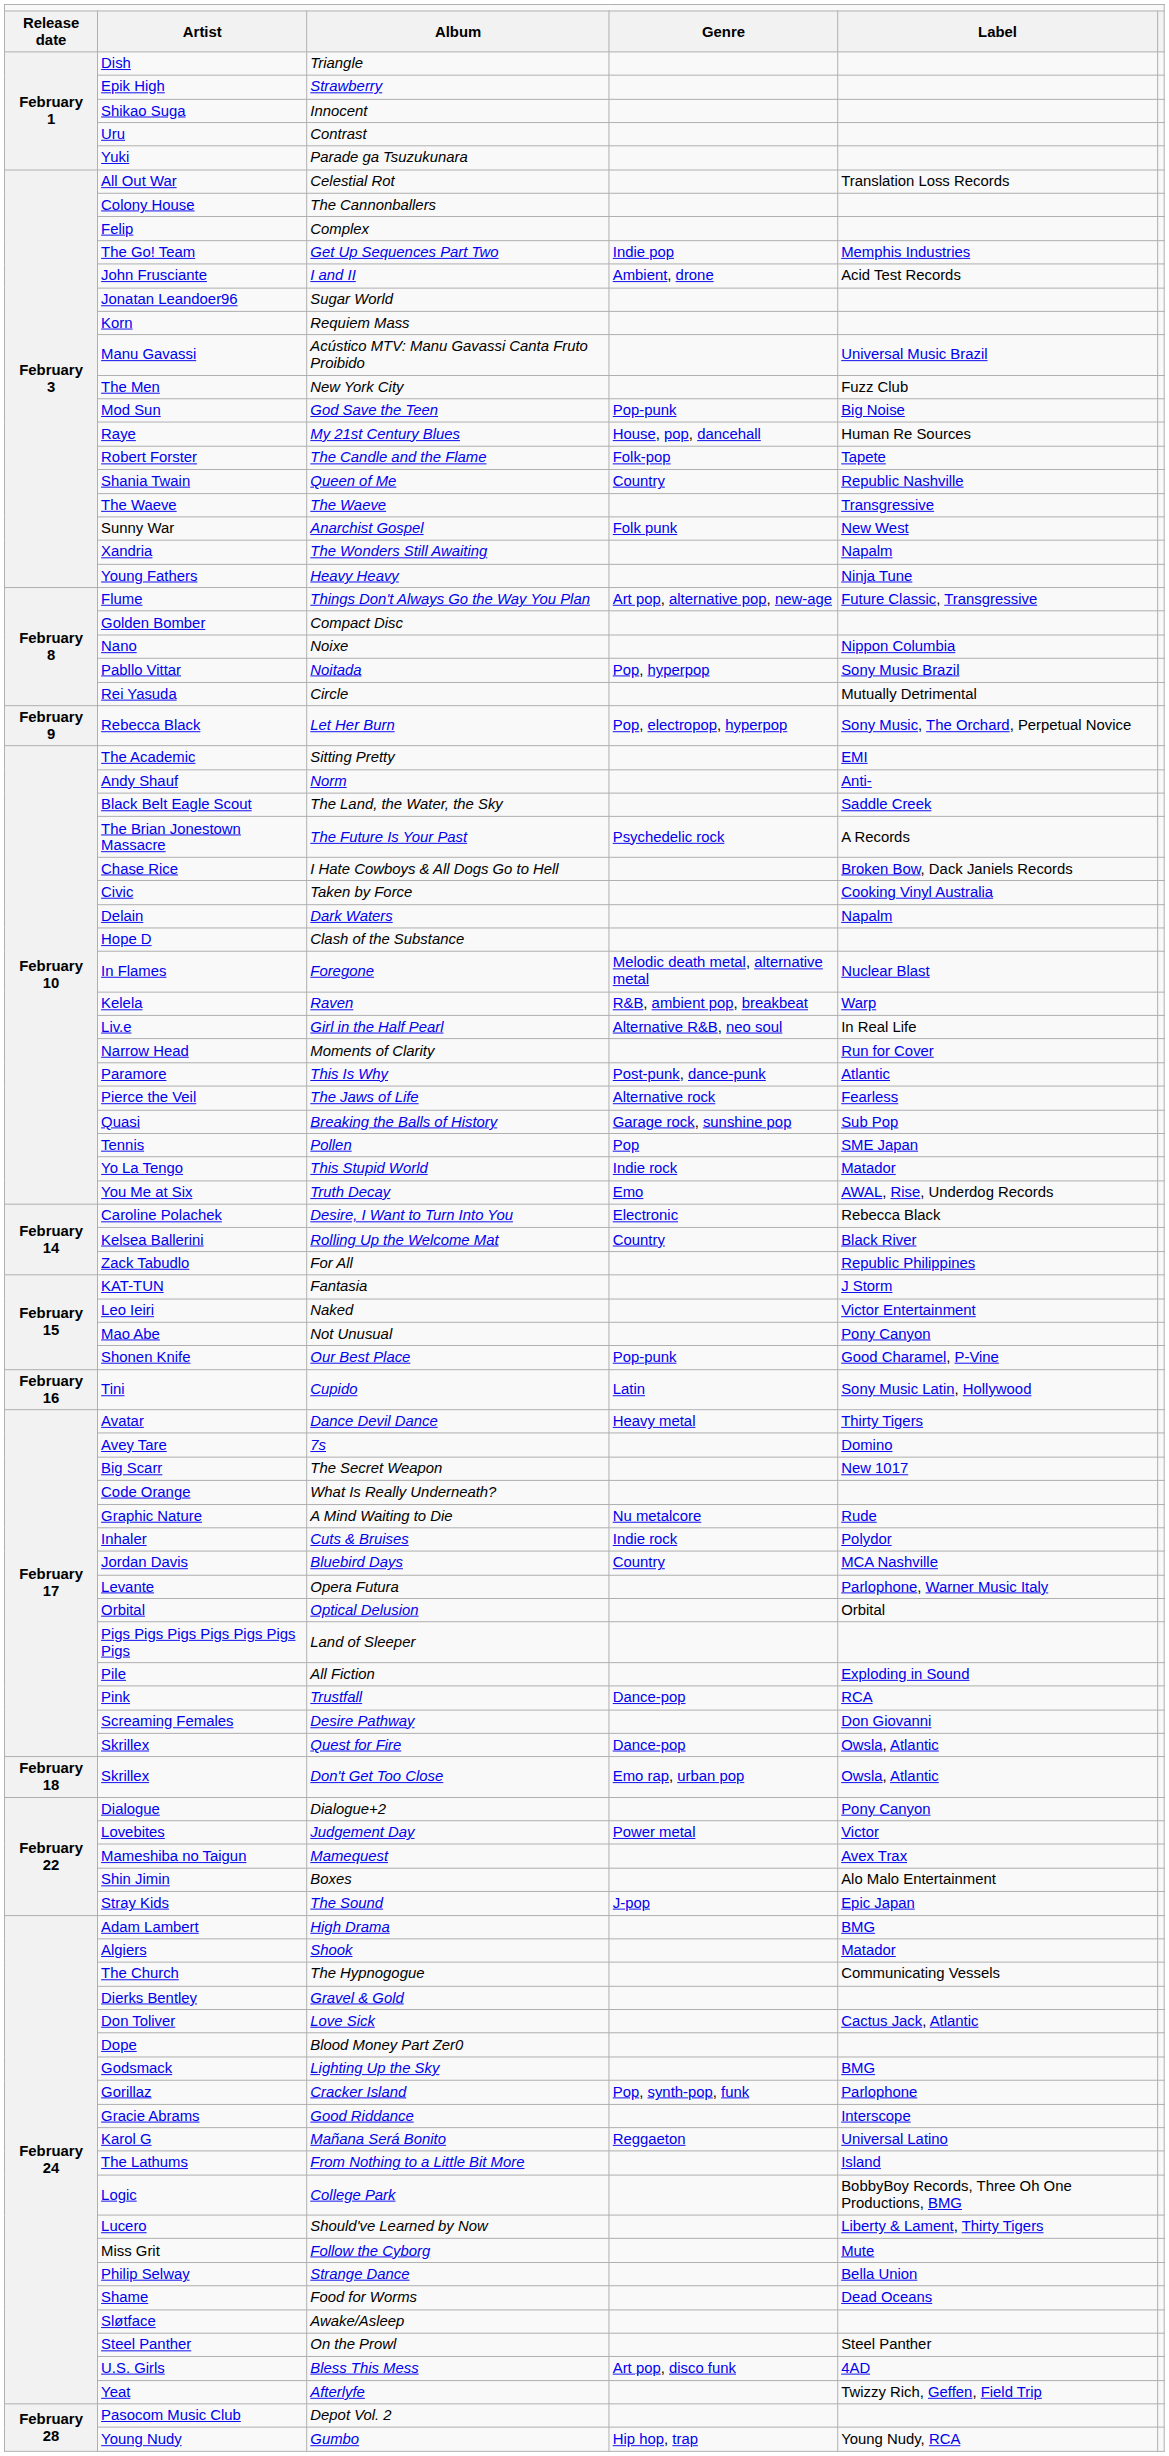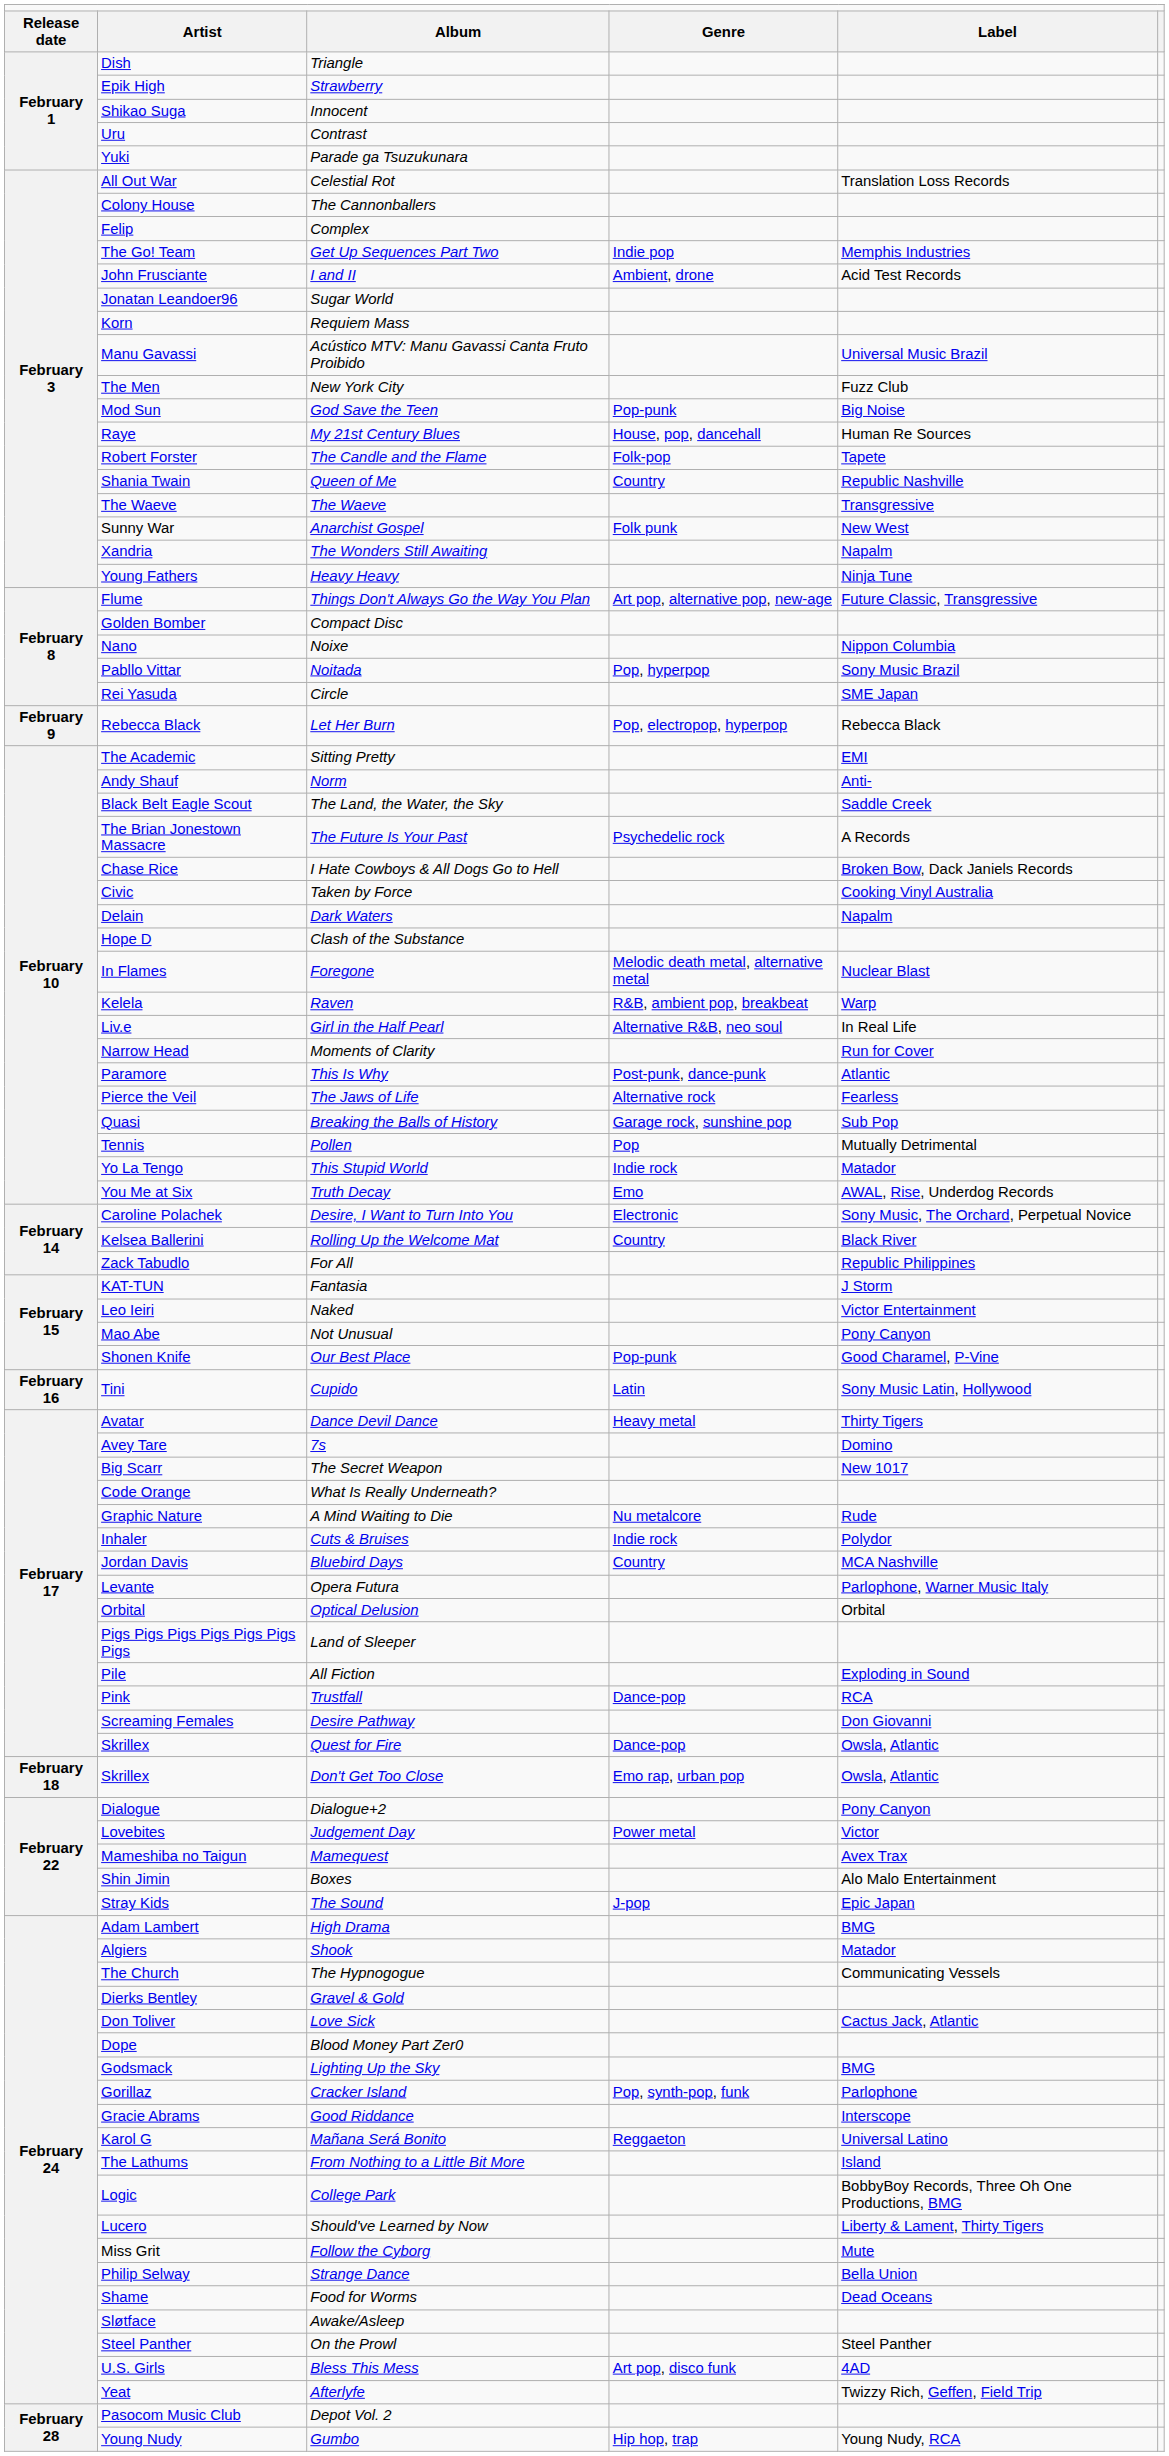Circle | column 5: Mutually Detrimental -> SME Japan
Let Her Burn | column 5: Sony Music, The Orchard, Perpetual Novice -> Rebecca Black
Pollen | column 5: SME Japan -> Mutually Detrimental
Desire, I Want to Turn Into You | column 5: Rebecca Black -> Sony Music, The Orchard, Perpetual Novice
